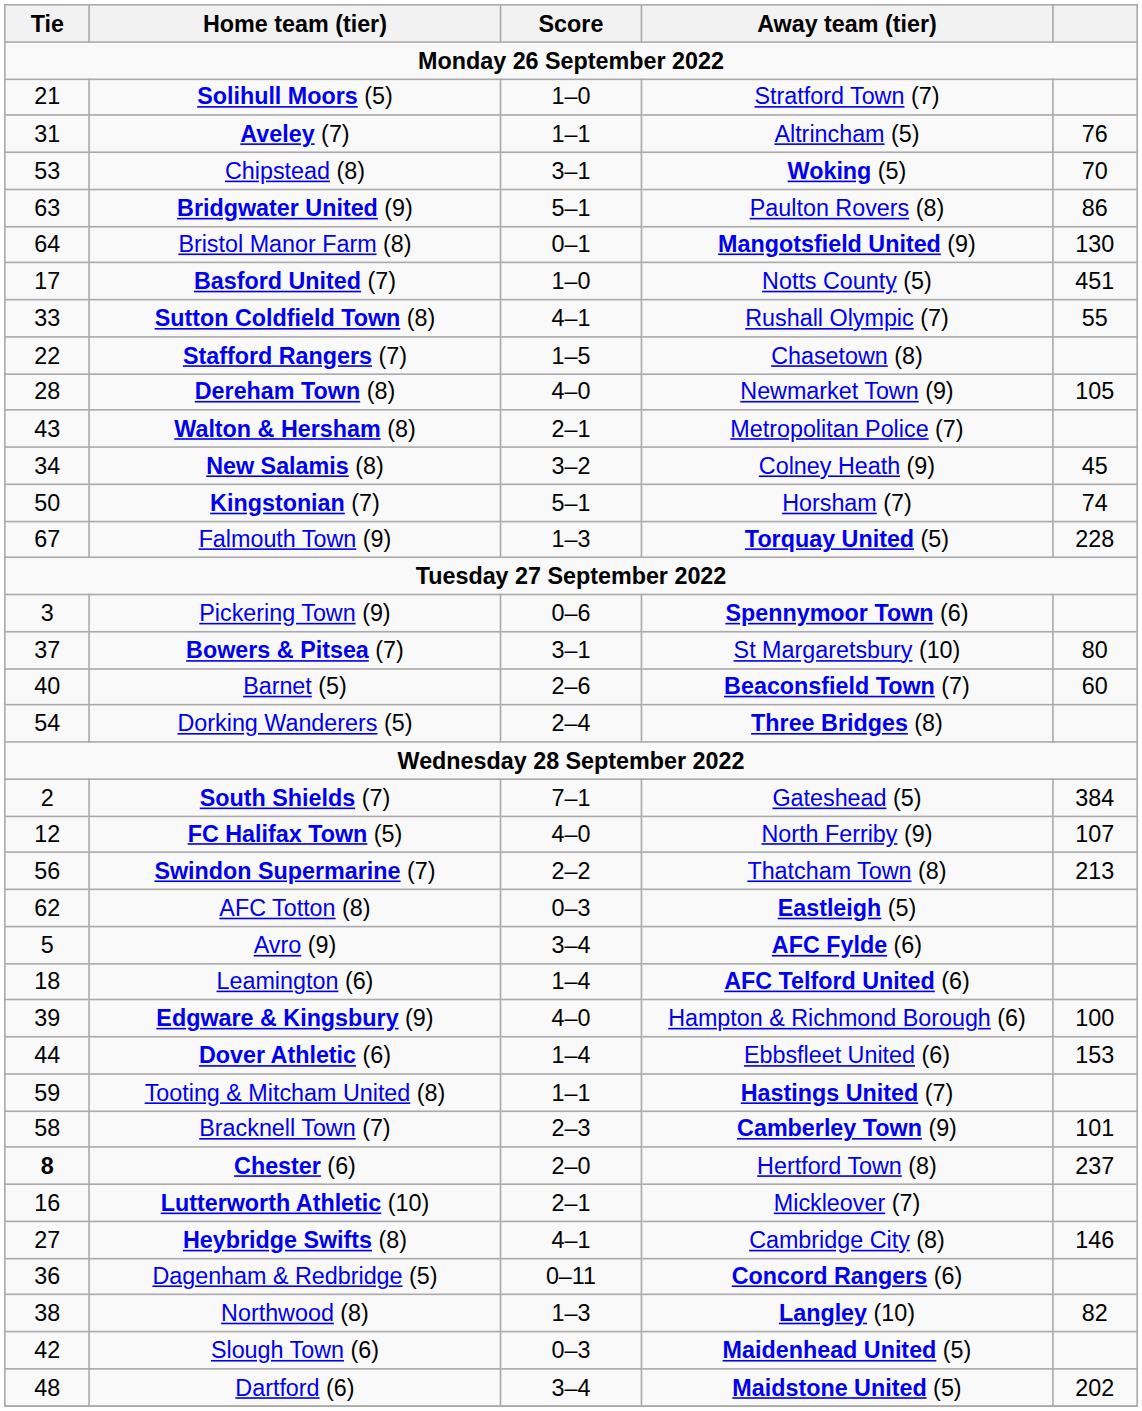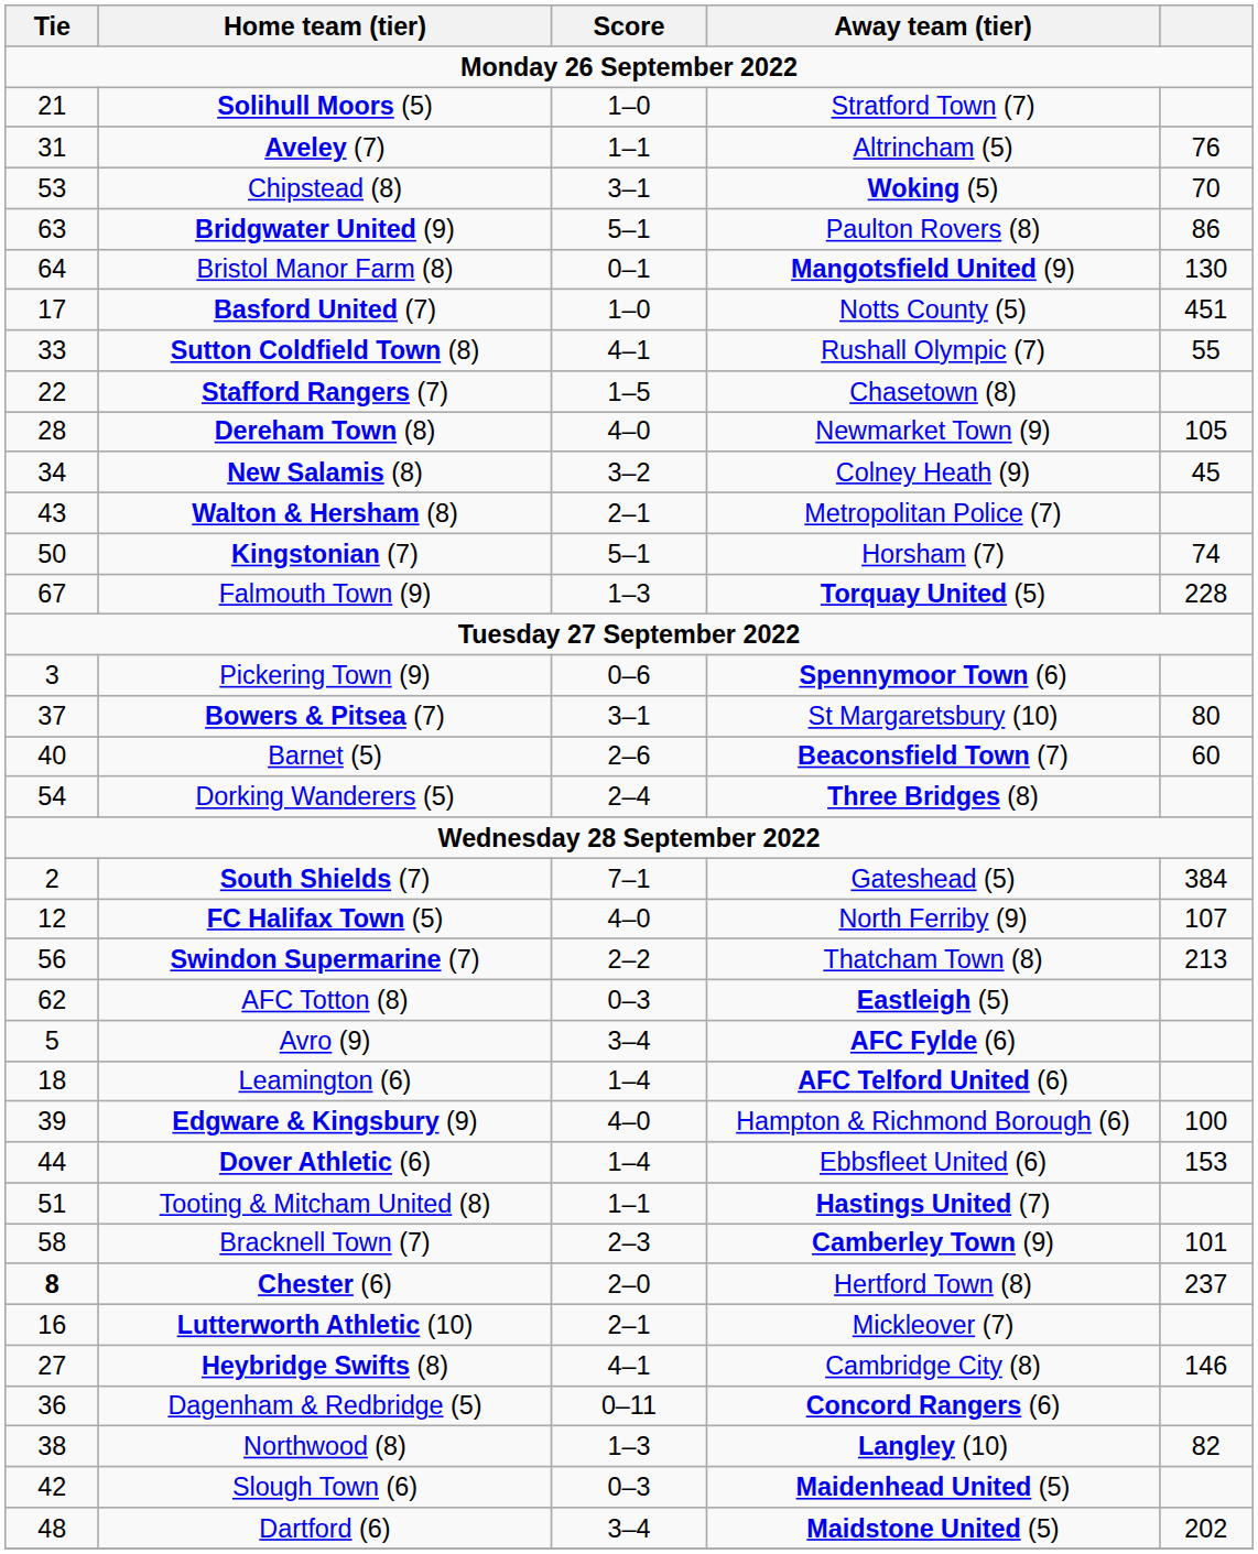rows swapped: New Salamis (8) <-> Walton & Hersham (8)
Tooting & Mitcham United (8) | Tie: 59 -> 51
